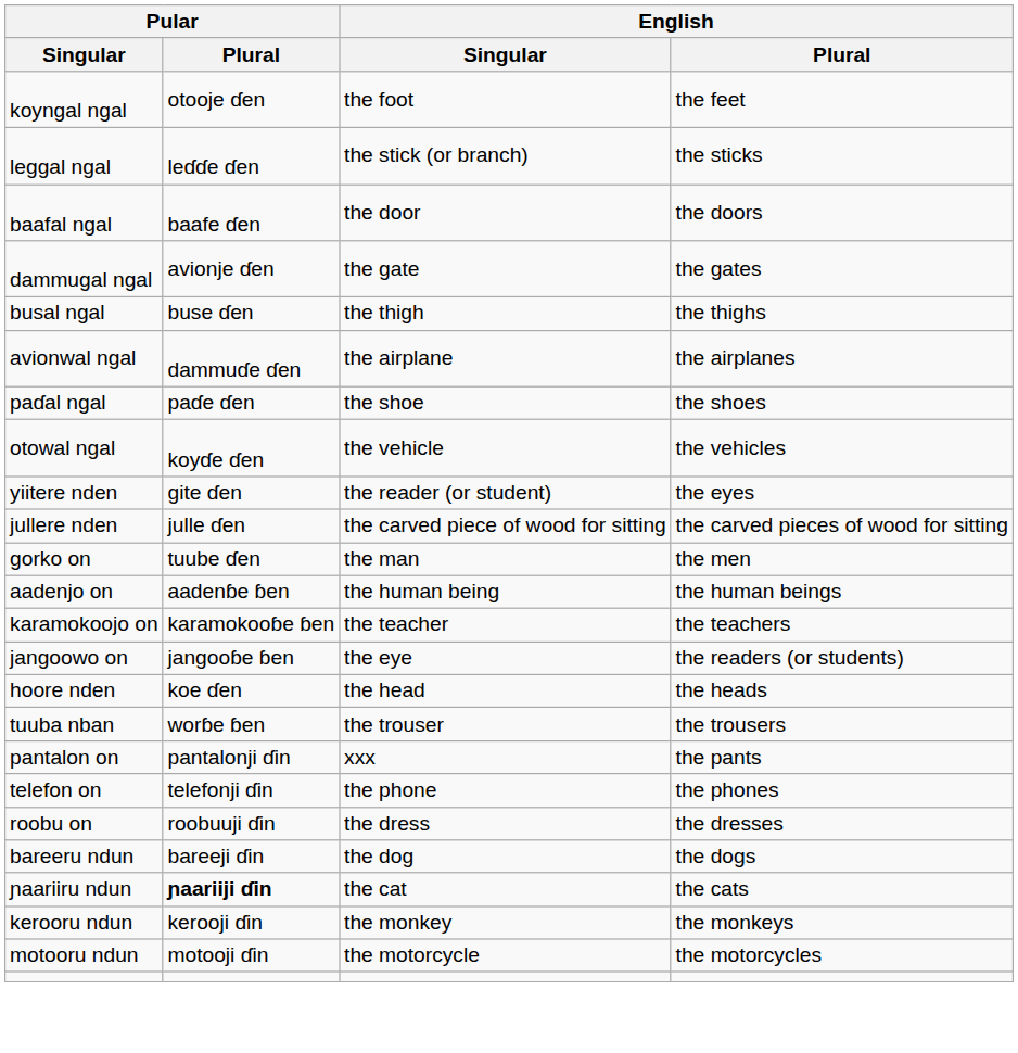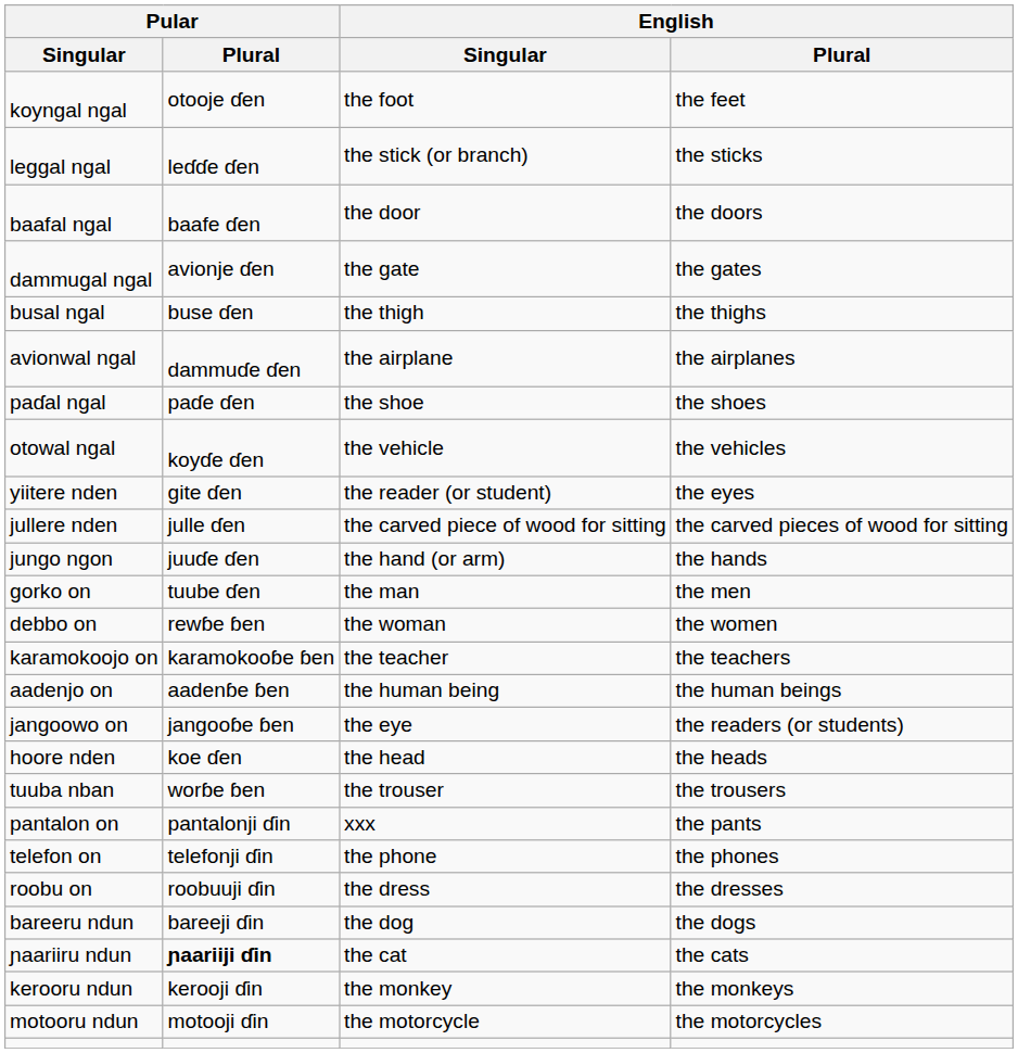+ row: jungo ngon | juuɗe ɗen | the hand (or arm) | the hands
+ row: debbo on | rewɓe ɓen | the woman | the women
rows swapped: aadenjo on <-> karamokoojo on
